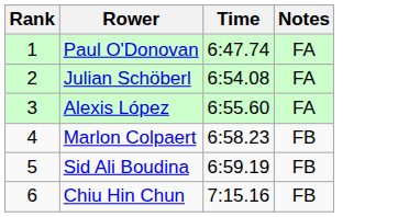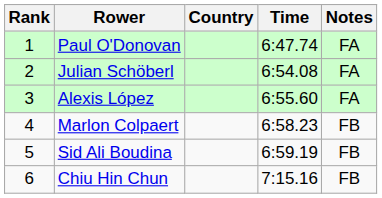+ column: Country
